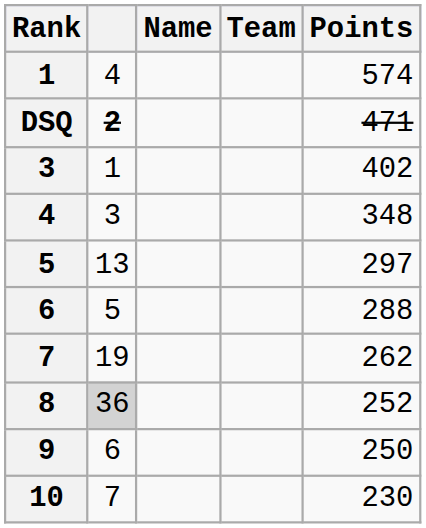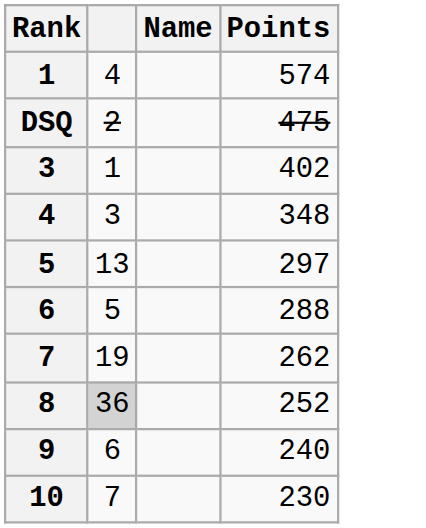- column: Team
DSQ | column 2: bold -> normal
DSQ | Points: 471 -> 475
9 | Points: 250 -> 240
